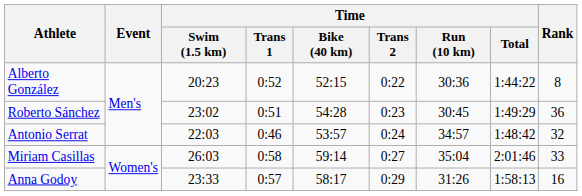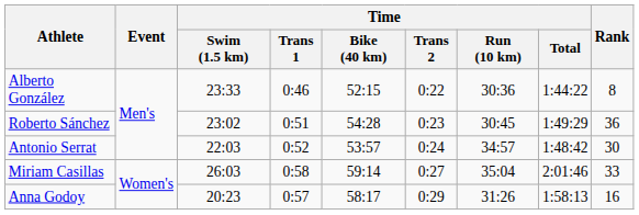Alberto González | Time / Swim (1.5 km): 20:23 -> 23:33
Alberto González | Time / Trans 1: 0:52 -> 0:46
Antonio Serrat | Time / Trans 1: 0:46 -> 0:52
Antonio Serrat | Rank: 32 -> 30
Anna Godoy | Time / Swim (1.5 km): 23:33 -> 20:23
